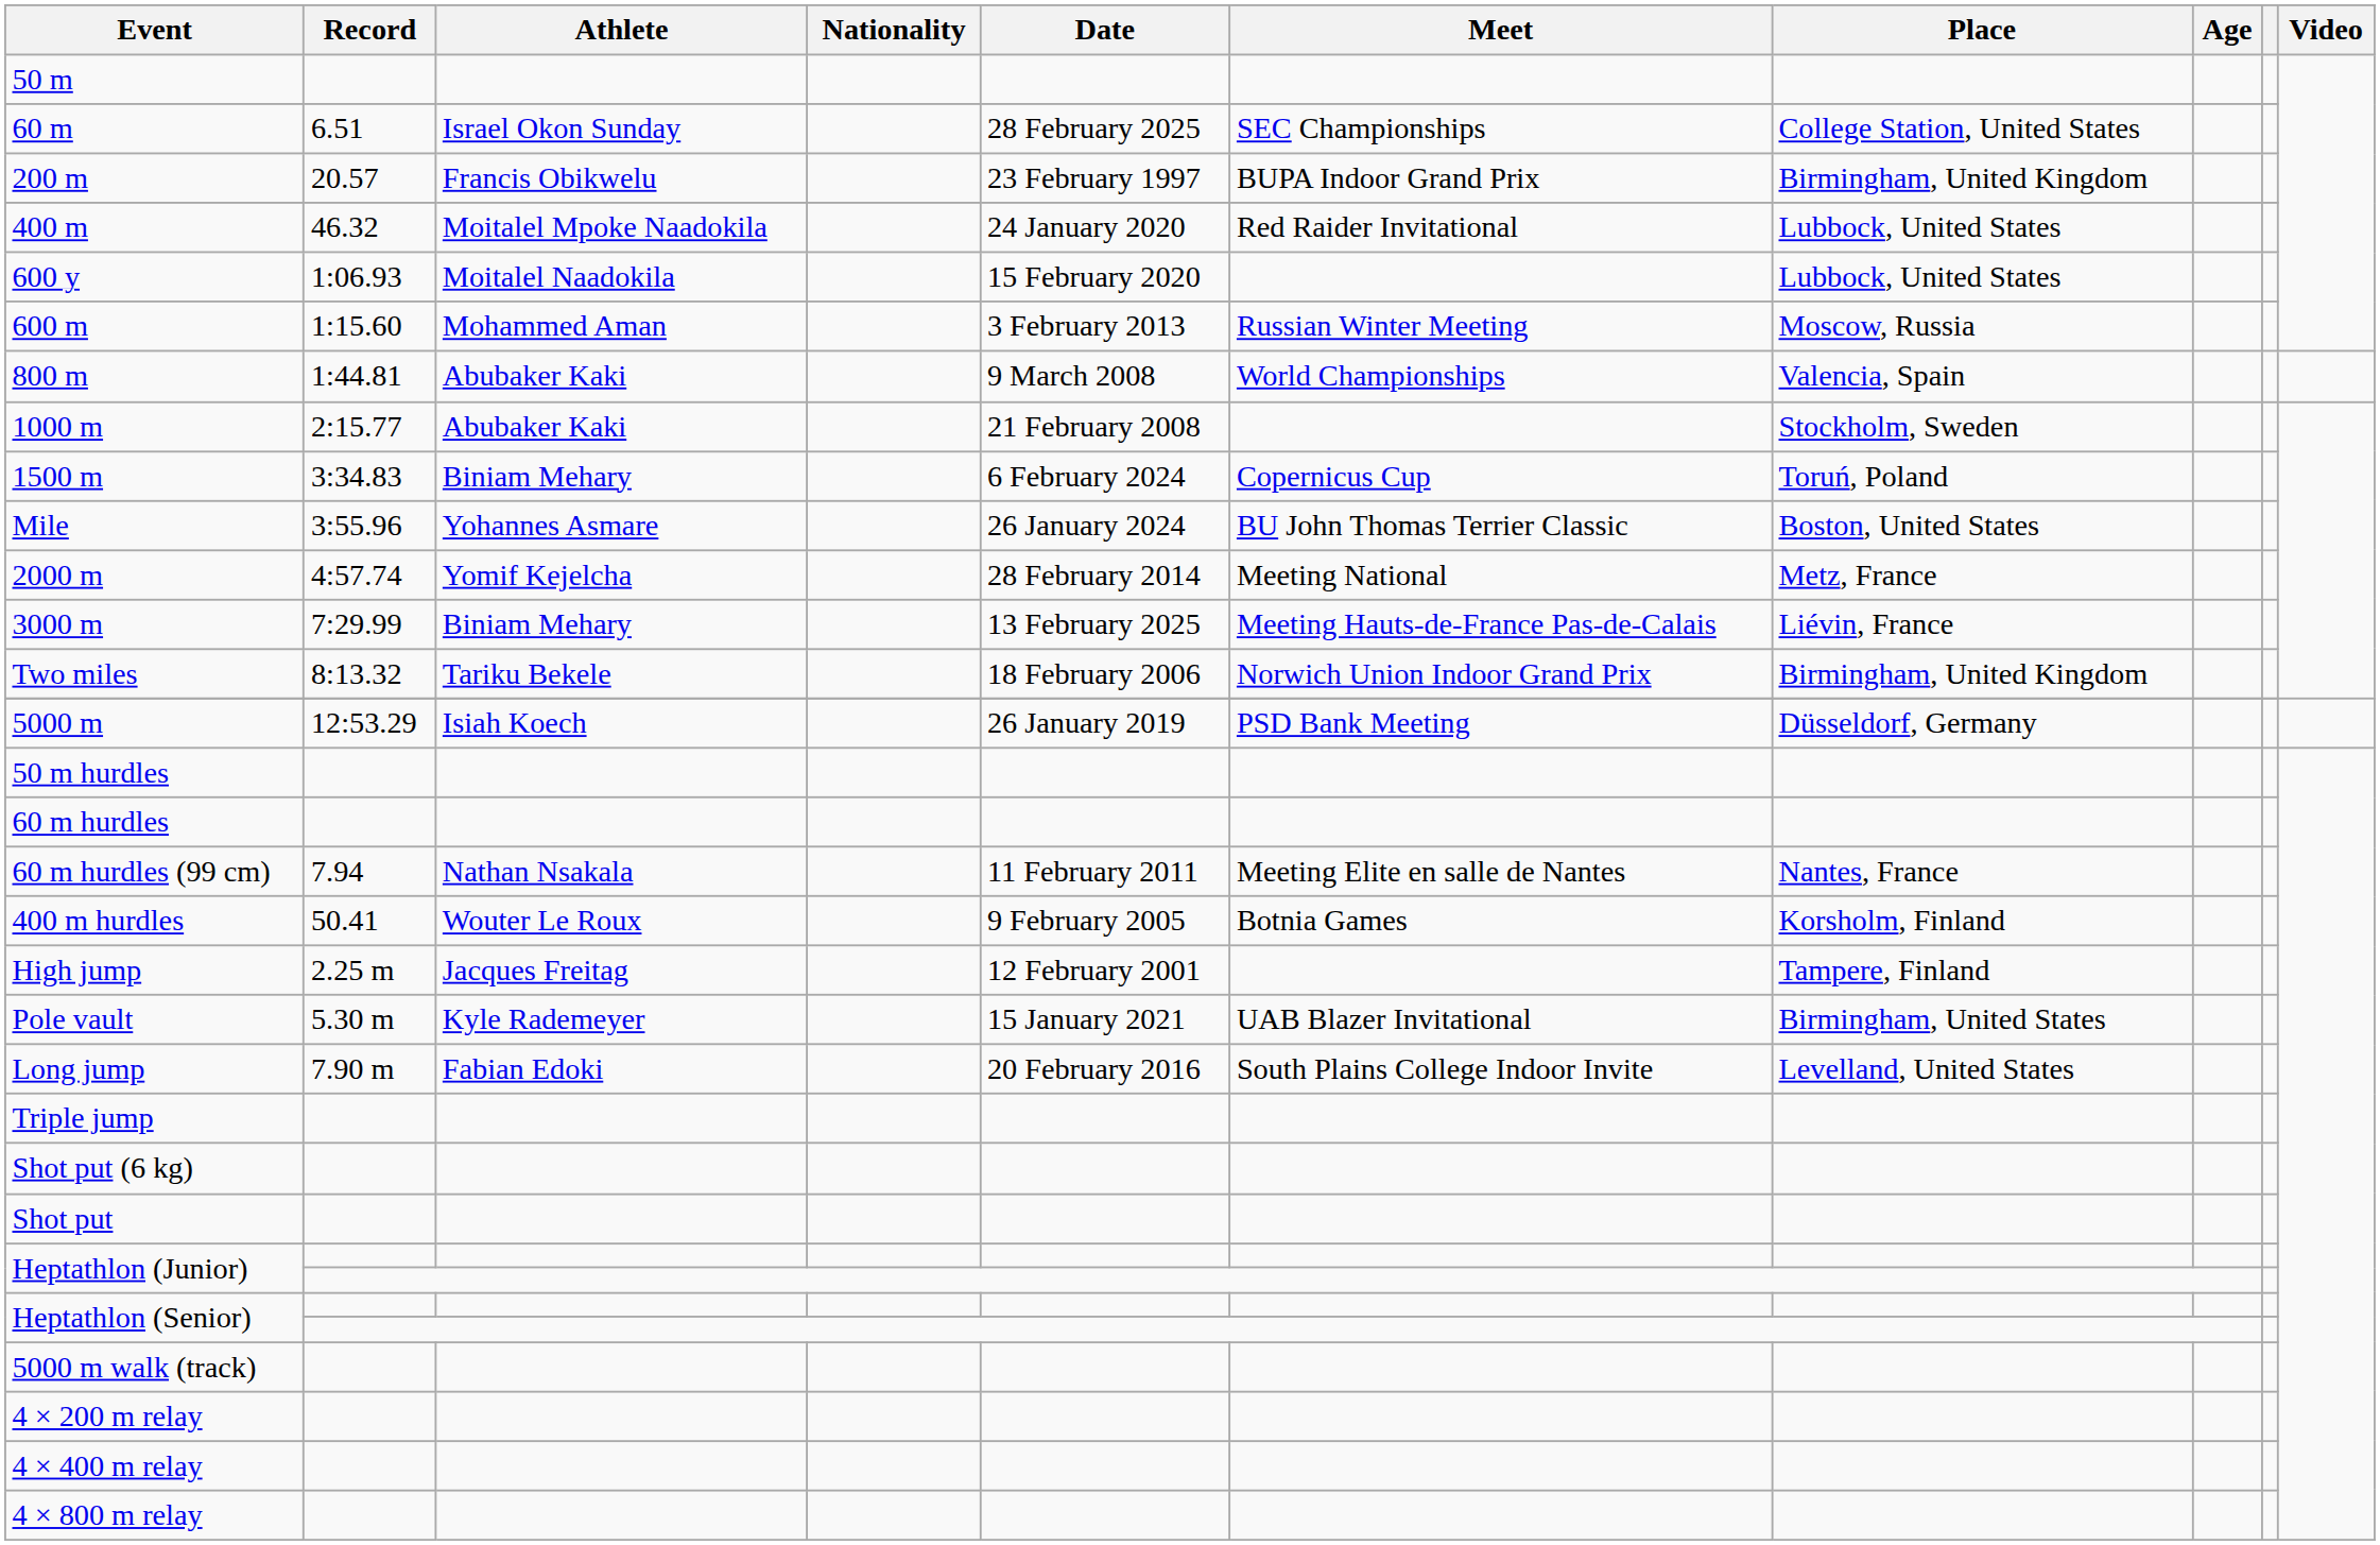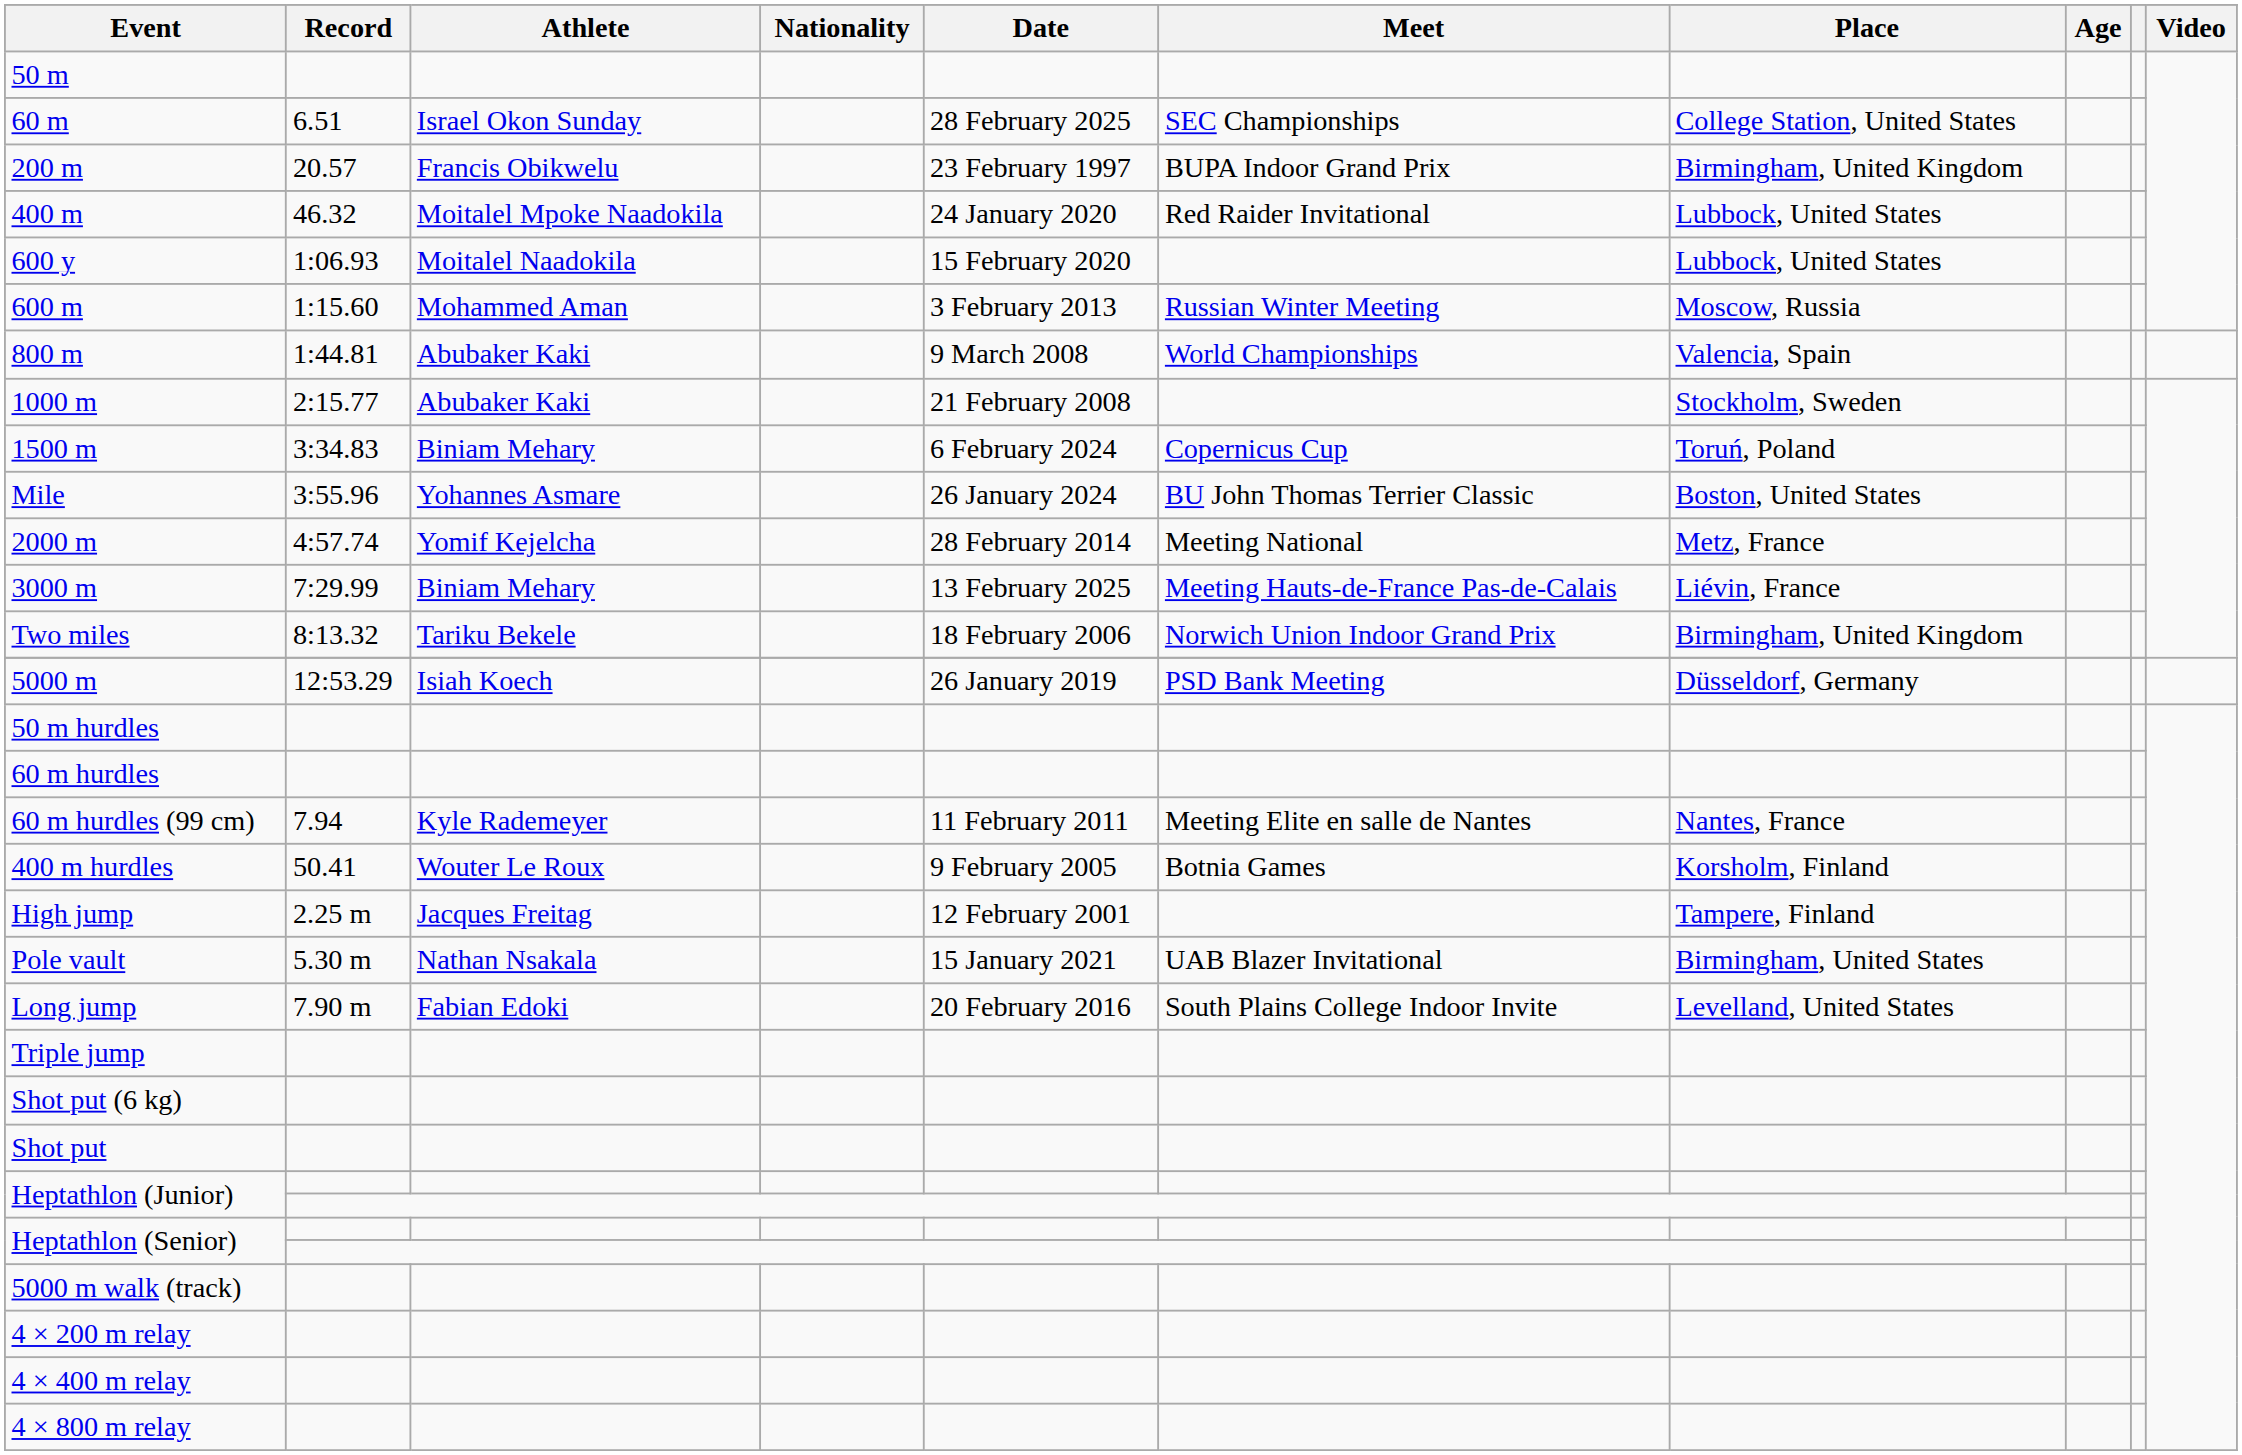60 m hurdles (99 cm) | Athlete: Nathan Nsakala -> Kyle Rademeyer
Pole vault | Athlete: Kyle Rademeyer -> Nathan Nsakala
